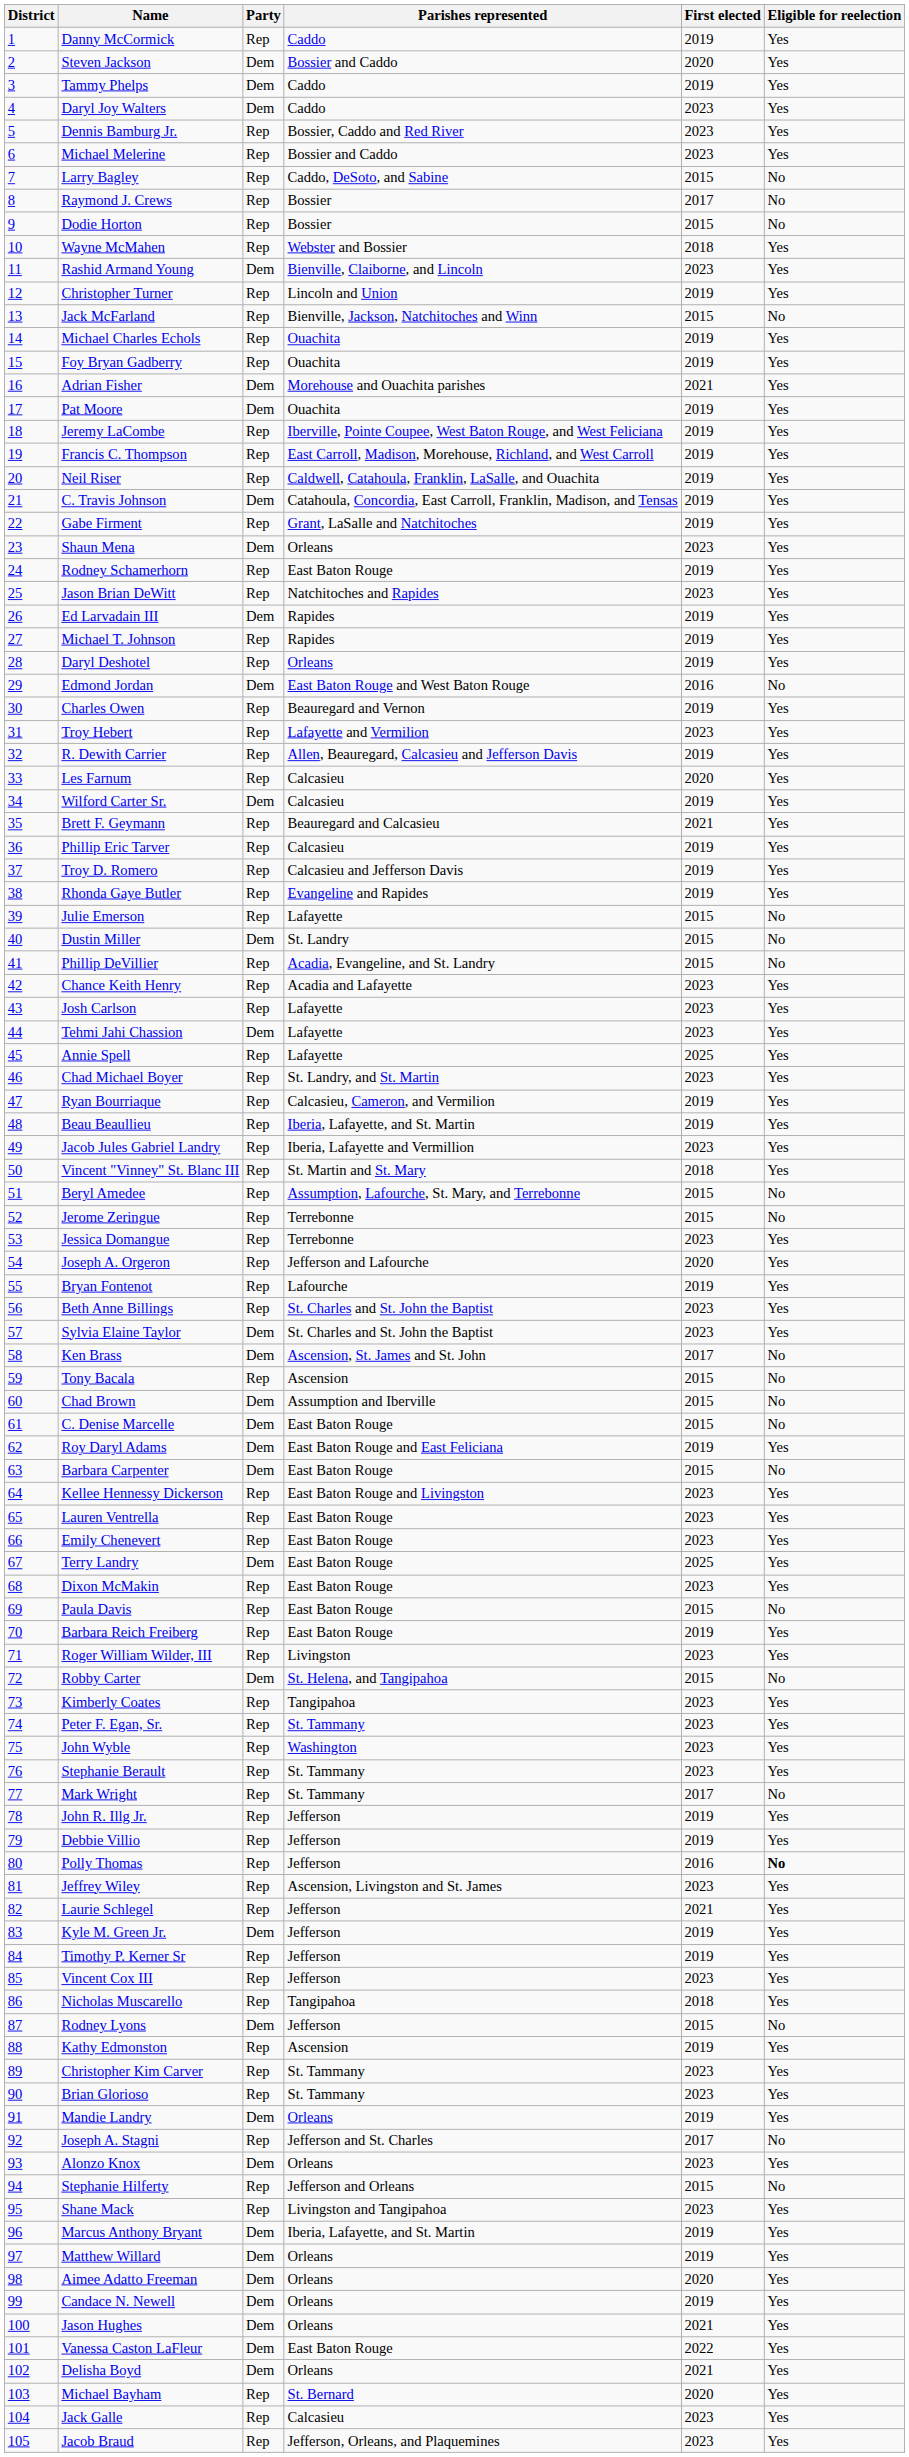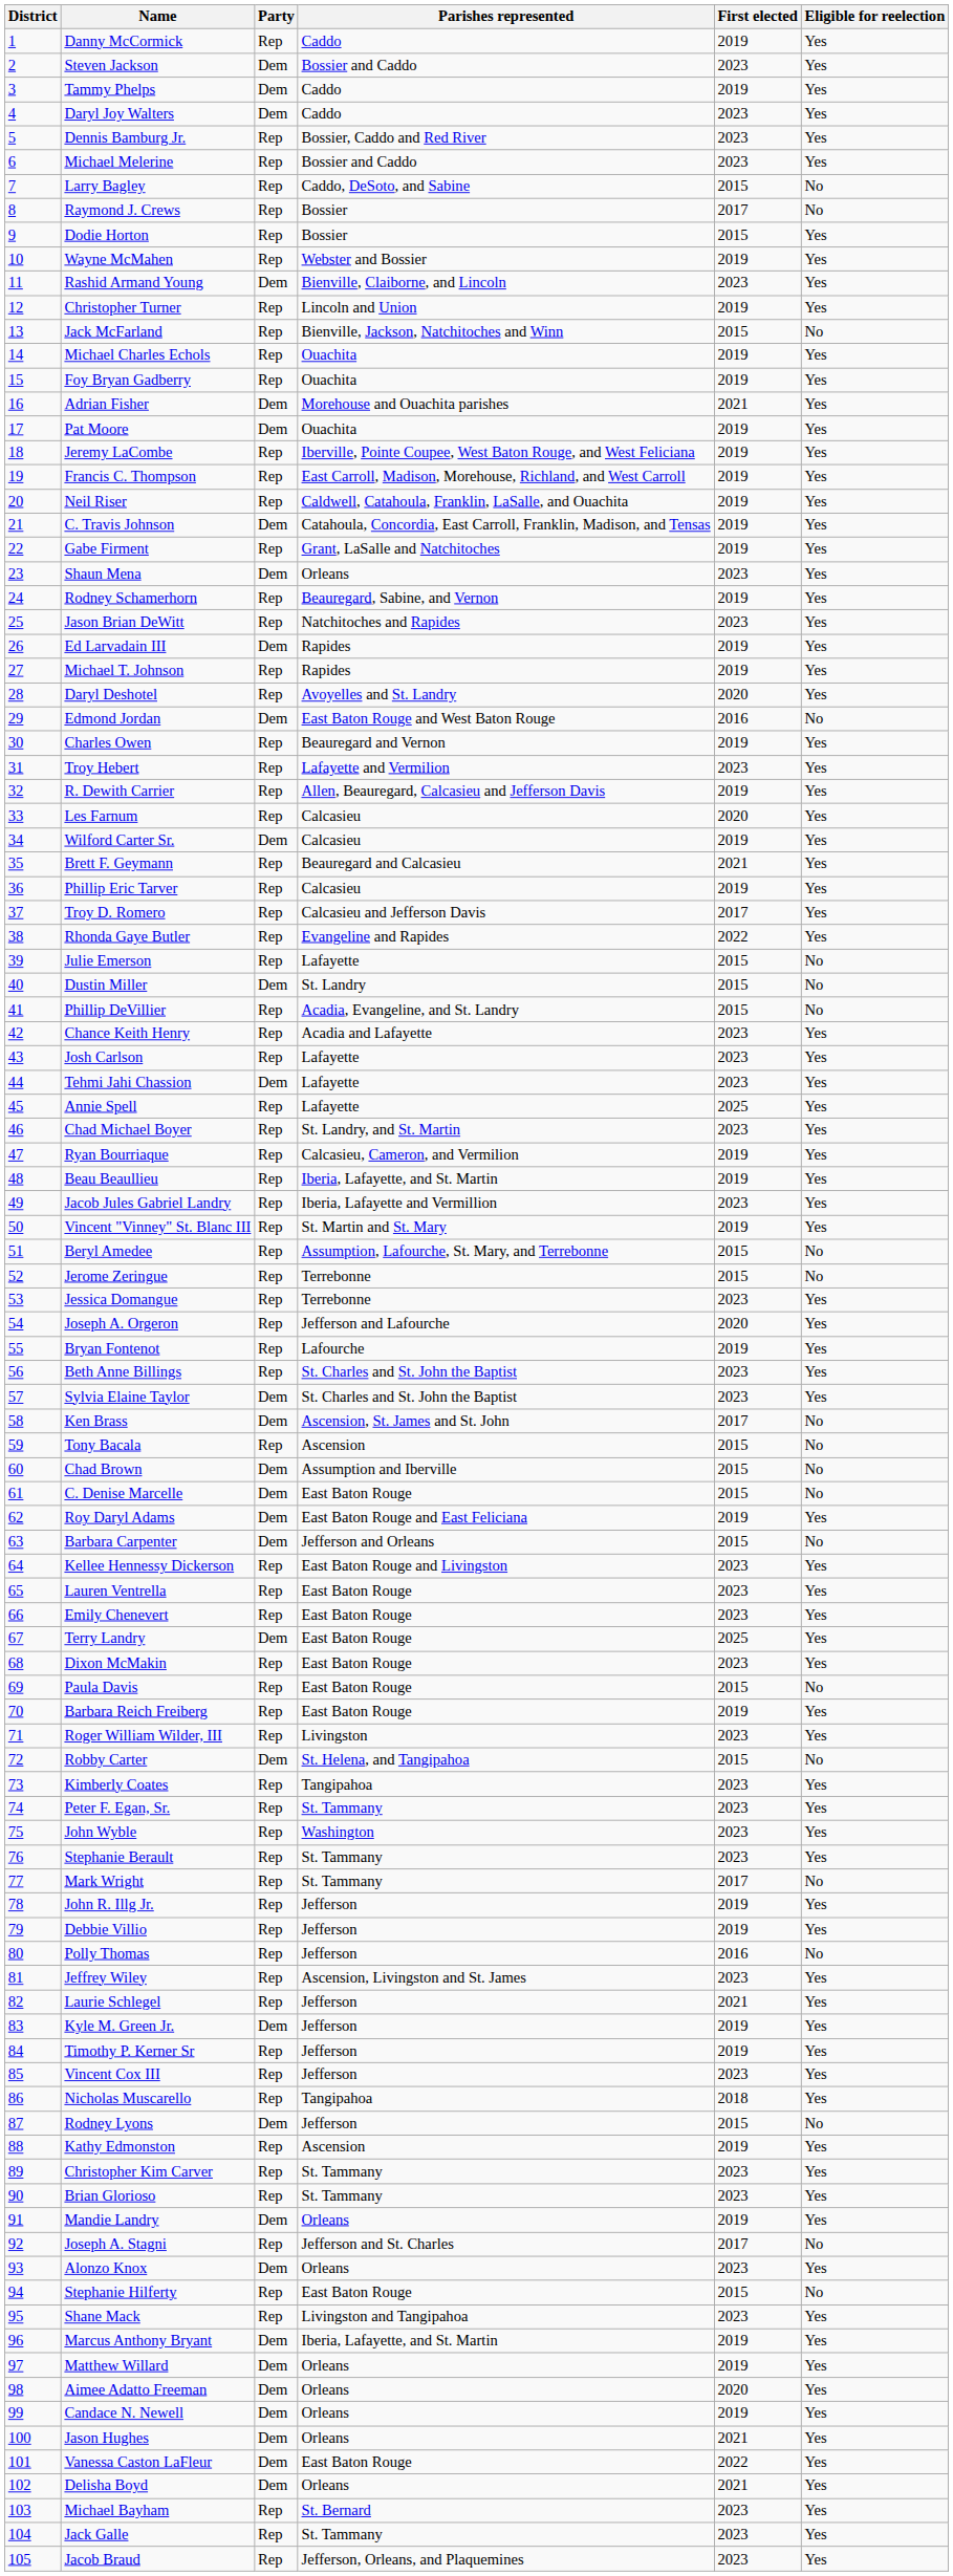Steven Jackson | First elected: 2020 -> 2023
Dodie Horton | Eligible for reelection: No -> Yes
Wayne McMahen | First elected: 2018 -> 2019
Rodney Schamerhorn | Parishes represented: East Baton Rouge -> Beauregard, Sabine, and Vernon
Daryl Deshotel | Parishes represented: Orleans -> Avoyelles and St. Landry
Daryl Deshotel | First elected: 2019 -> 2020
Troy D. Romero | First elected: 2019 -> 2017
Rhonda Gaye Butler | First elected: 2019 -> 2022
Vincent "Vinney" St. Blanc III | First elected: 2018 -> 2019
Barbara Carpenter | Parishes represented: East Baton Rouge -> Jefferson and Orleans
Polly Thomas | Eligible for reelection: bold -> normal
Stephanie Hilferty | Parishes represented: Jefferson and Orleans -> East Baton Rouge
Michael Bayham | First elected: 2020 -> 2023
Jack Galle | Parishes represented: Calcasieu -> St. Tammany
